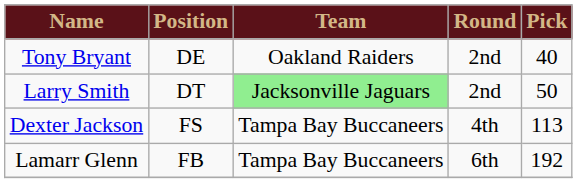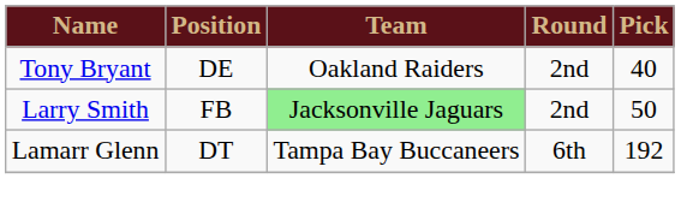Larry Smith | Position: DT -> FB
- row: Dexter Jackson | FS | Tampa Bay Buccaneers | 4th | 113
Lamarr Glenn | Position: FB -> DT
